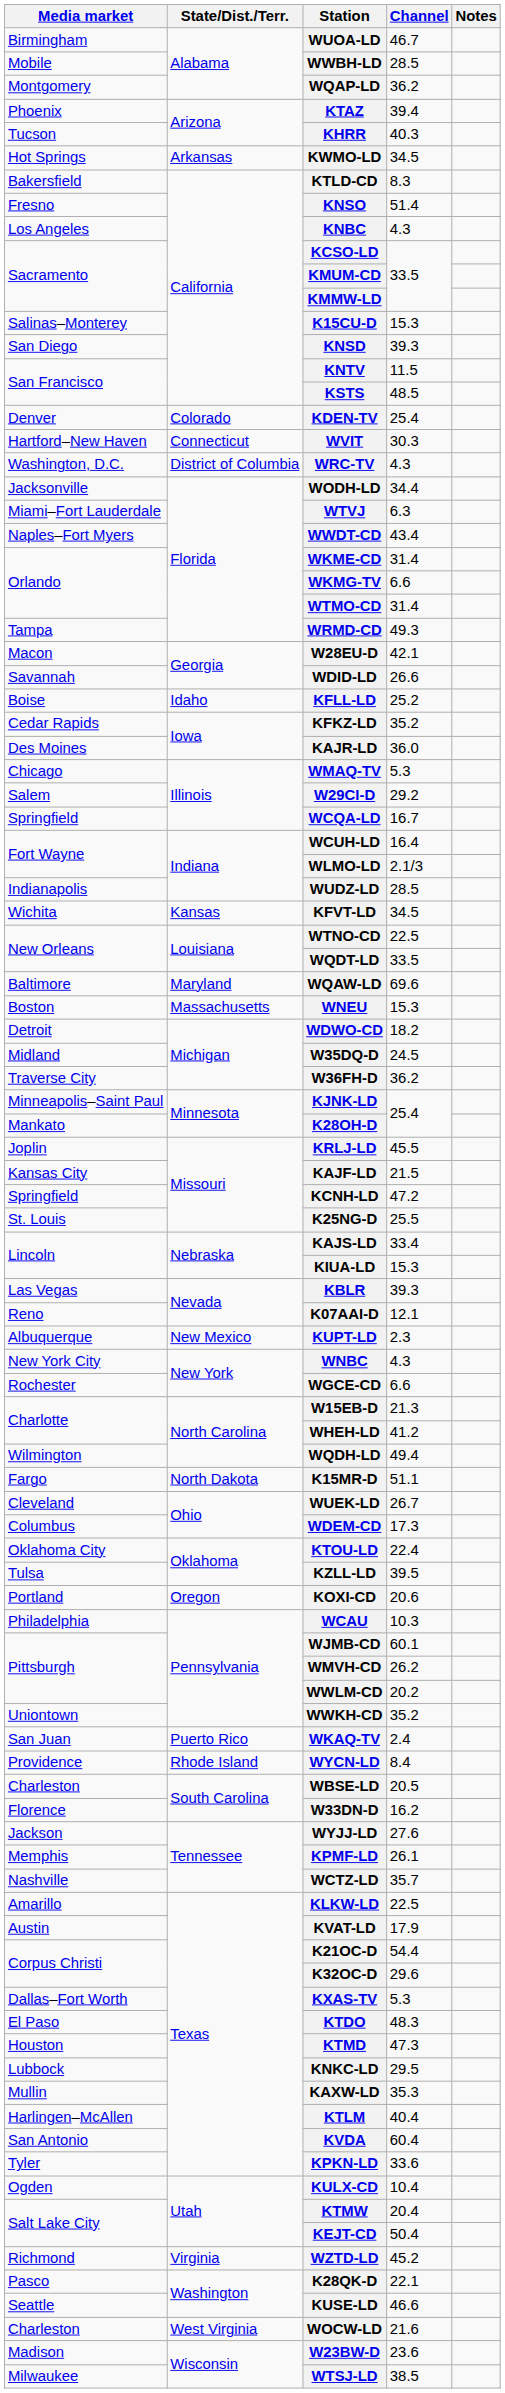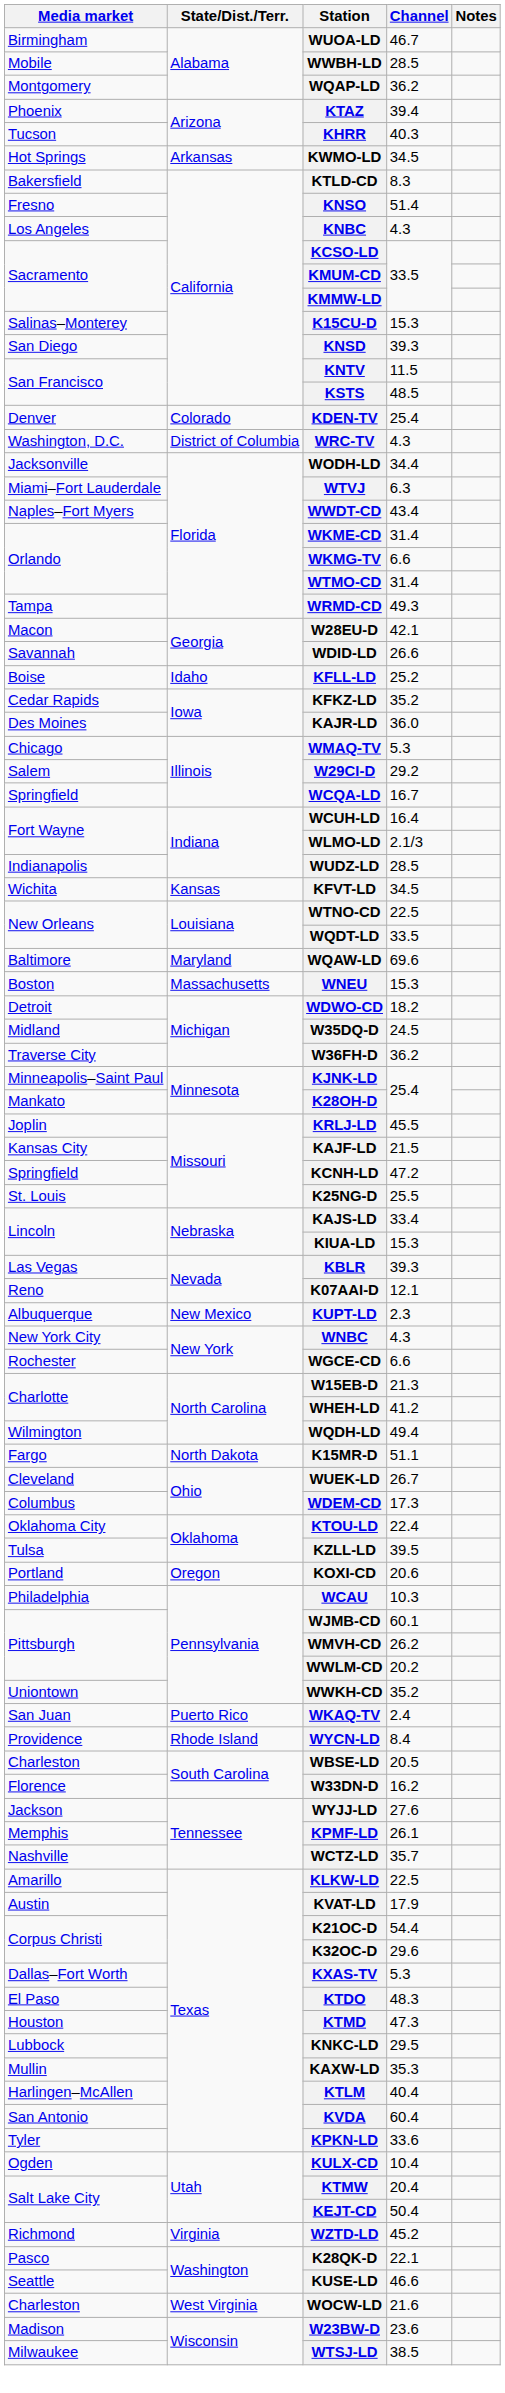- row: Hartford–New Haven | Connecticut | WVIT | 30.3
